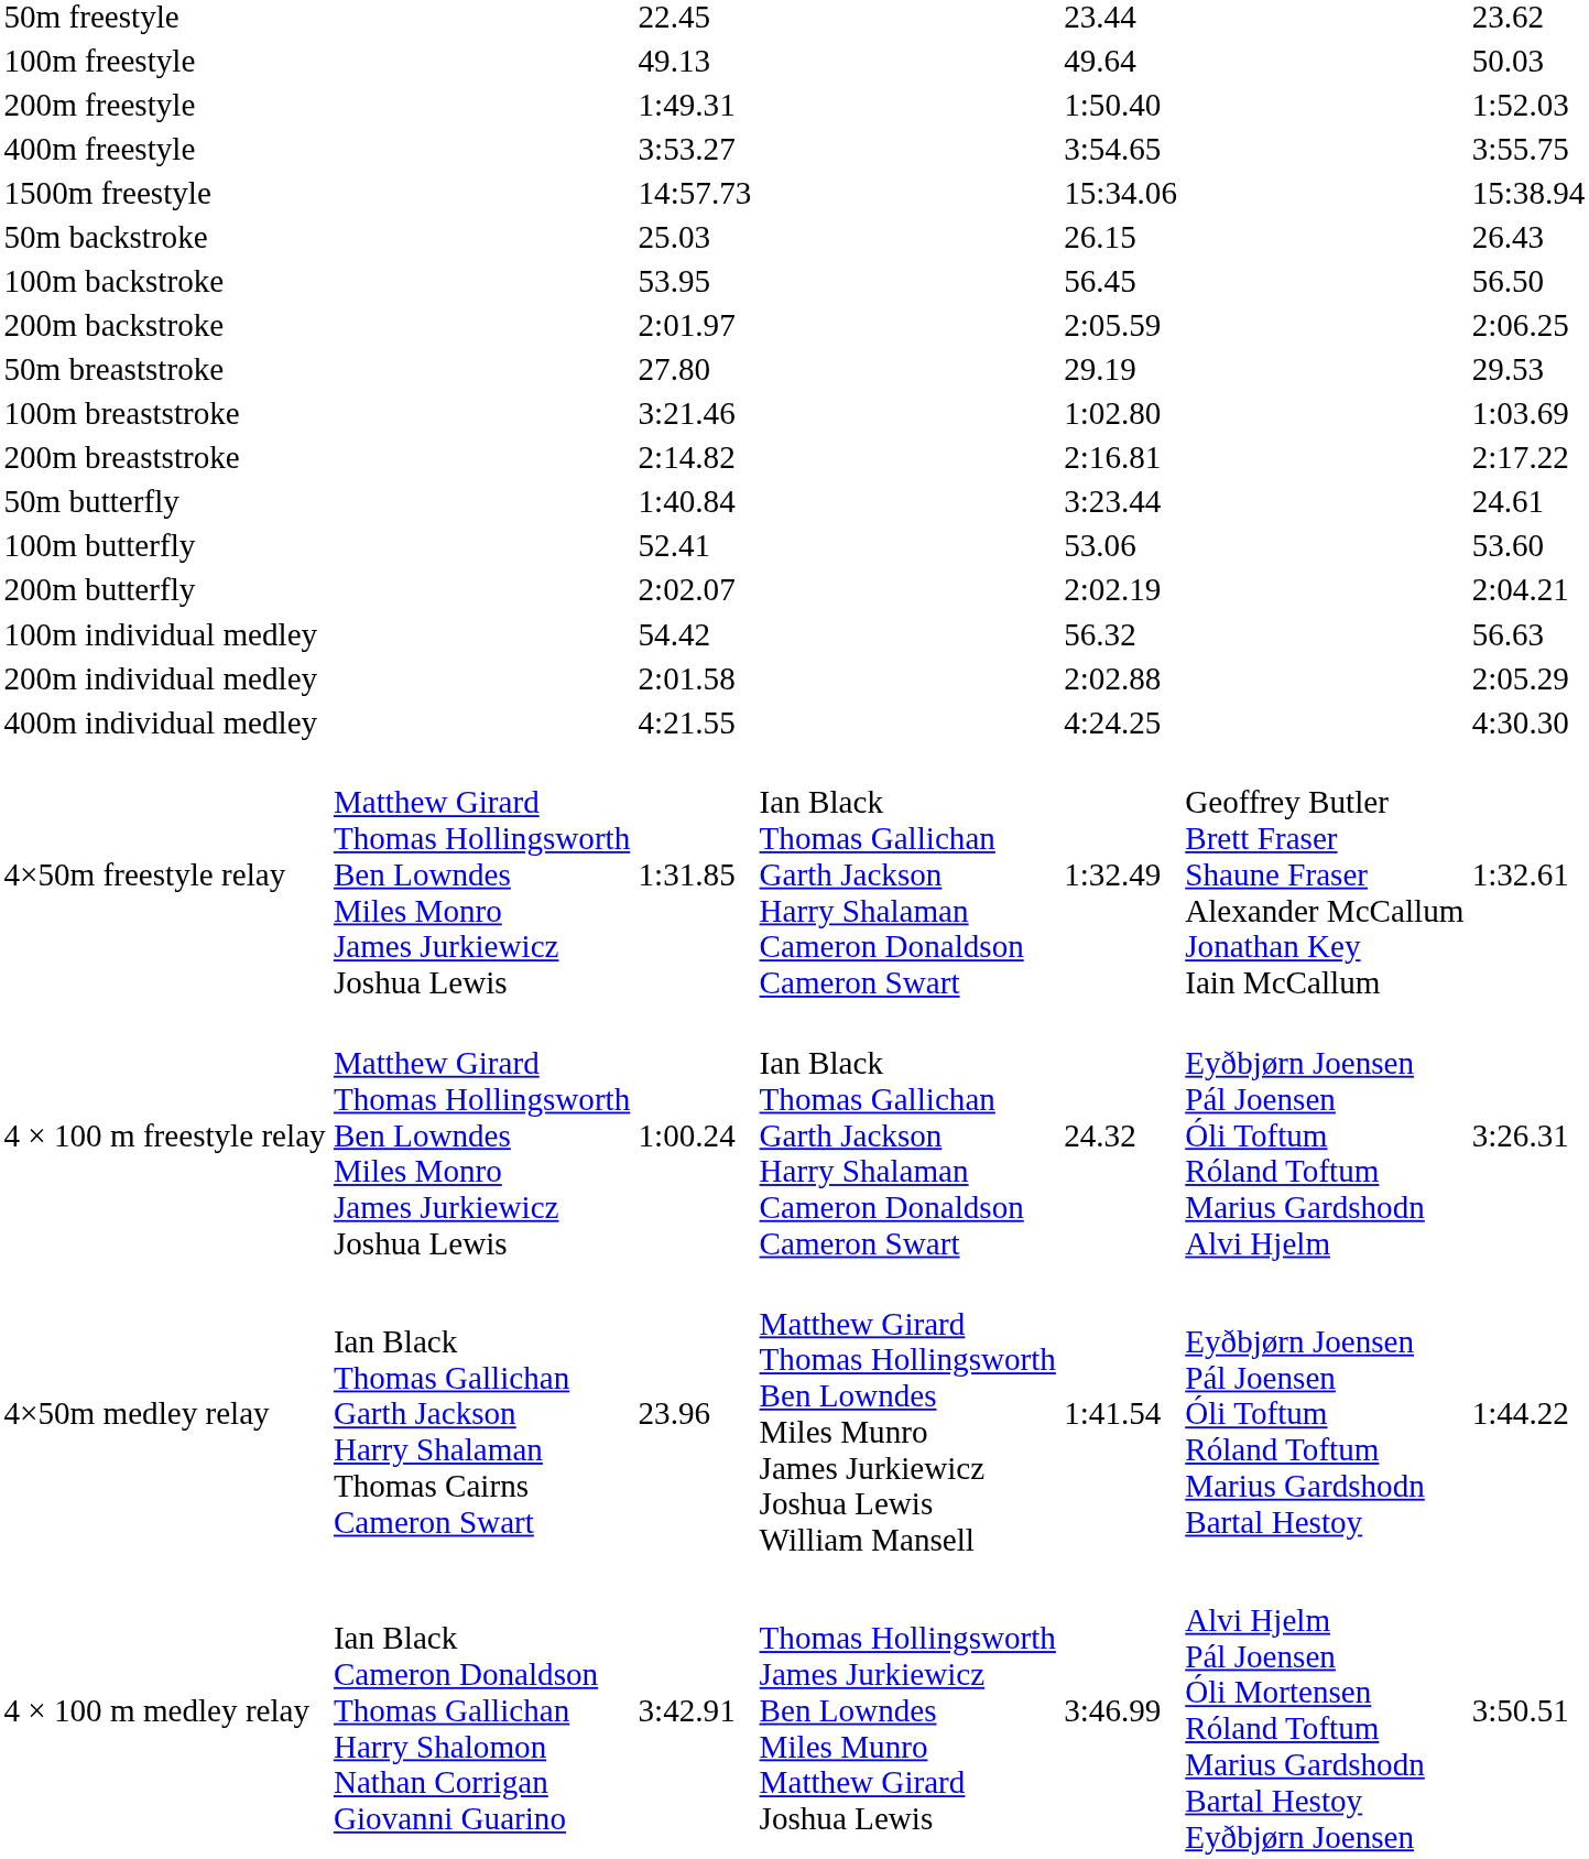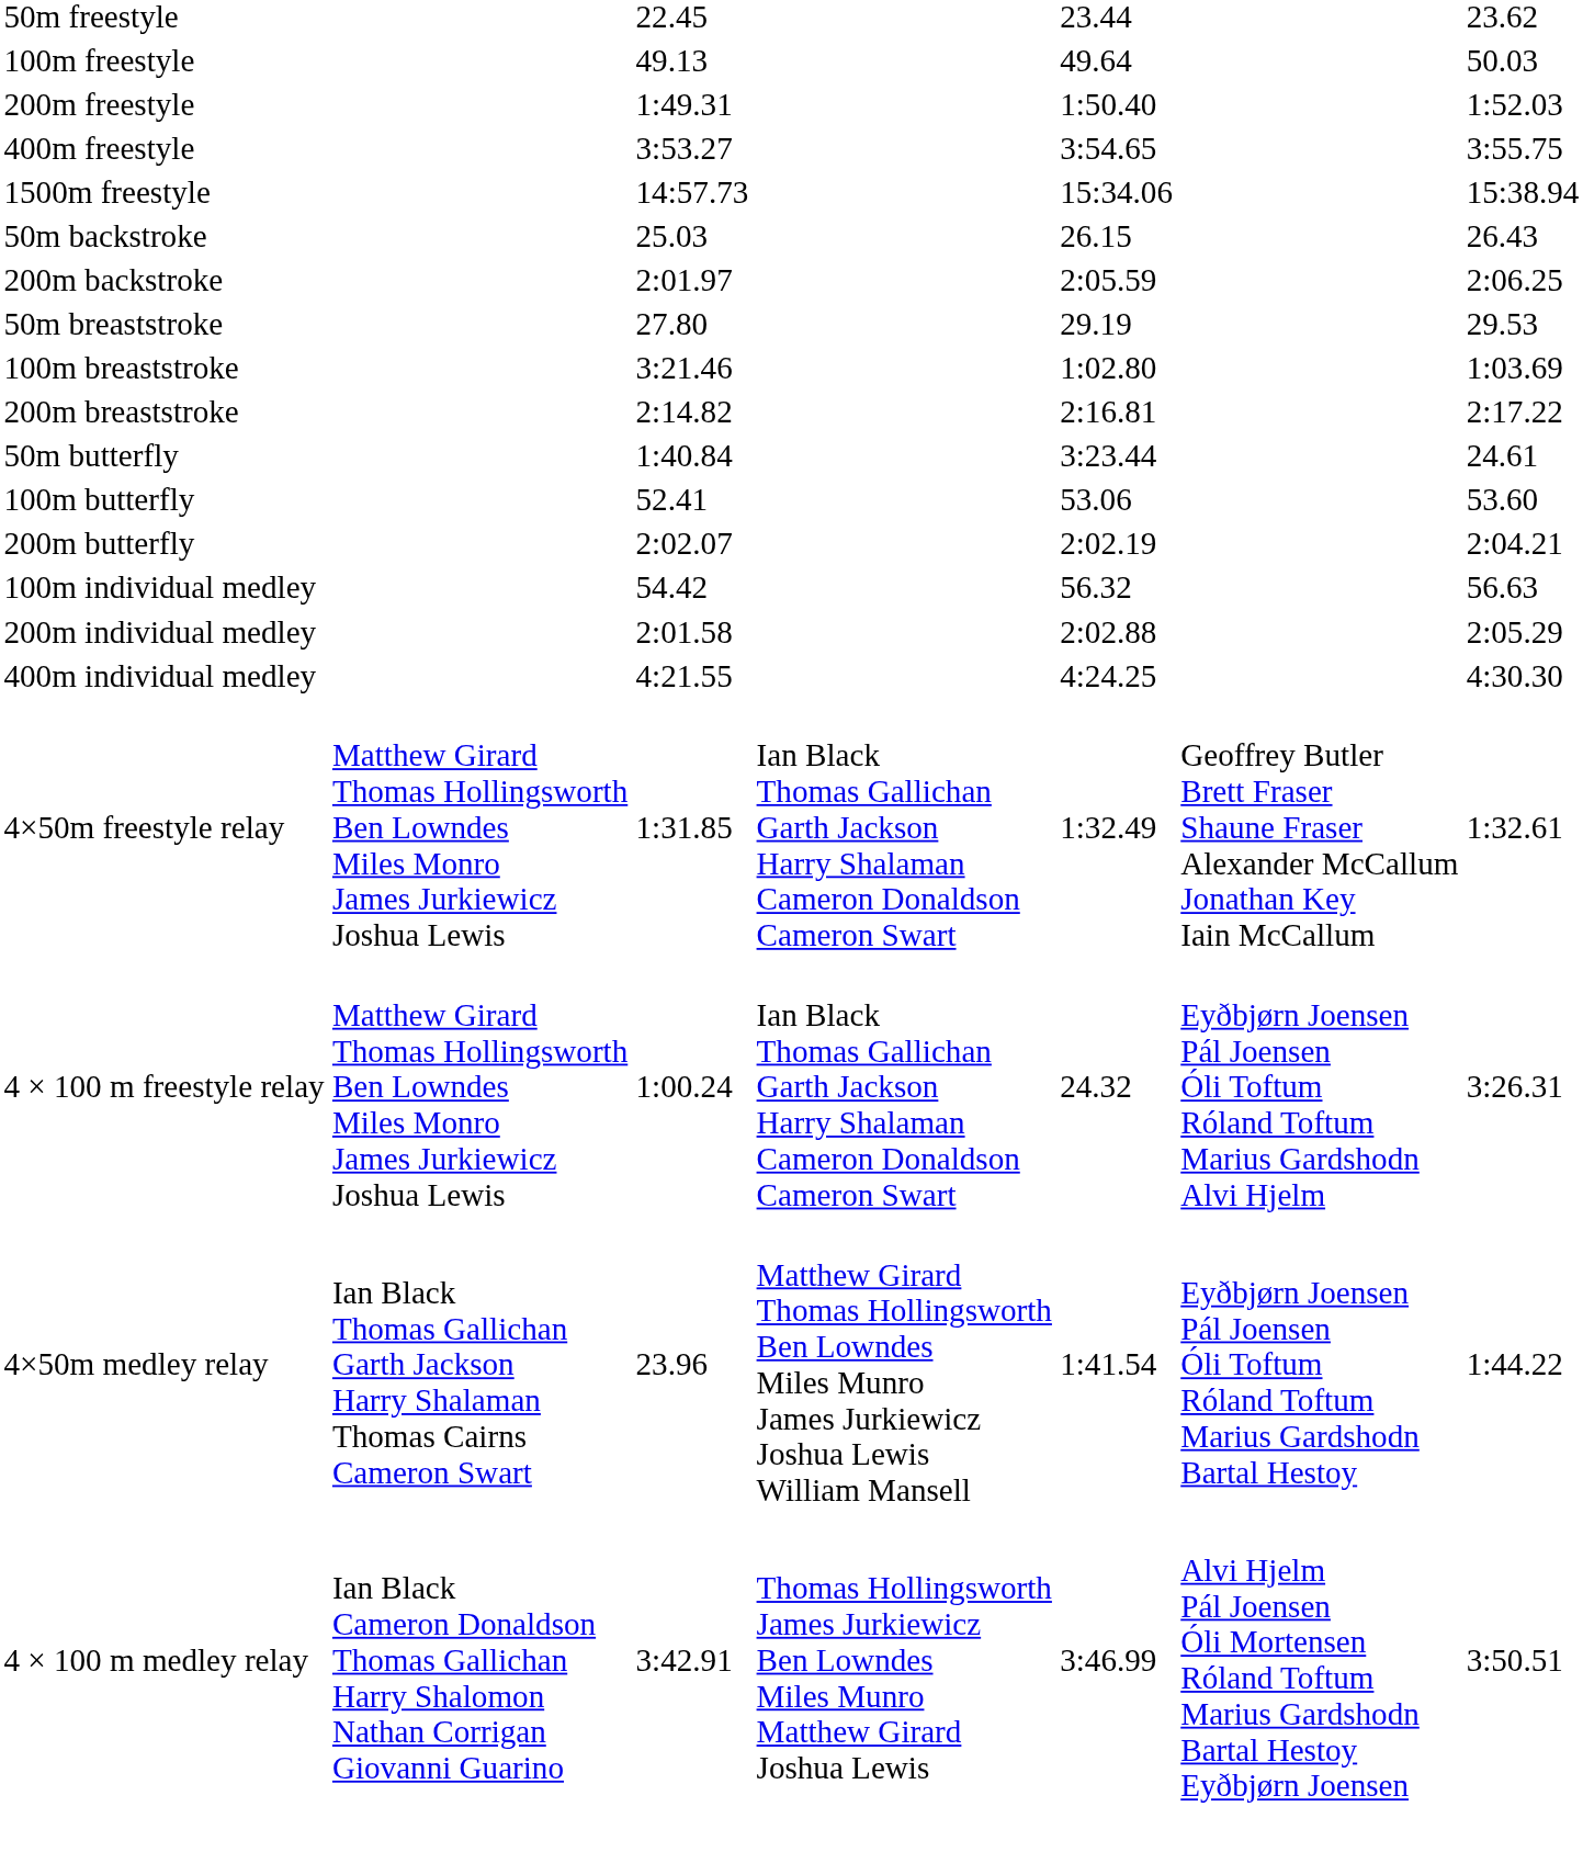- row: 100m backstroke | 53.95 | 56.45 | 56.50
